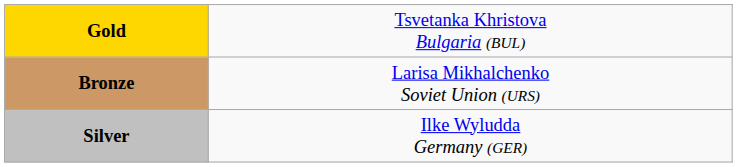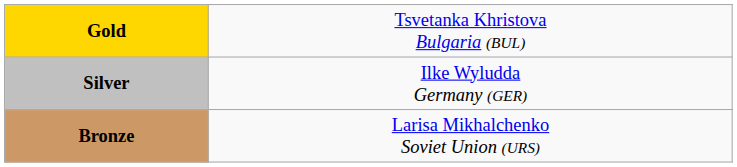rows swapped: Silver <-> Bronze
